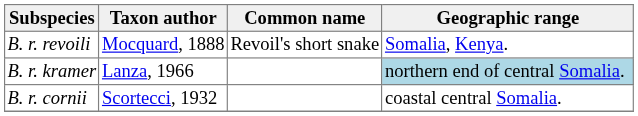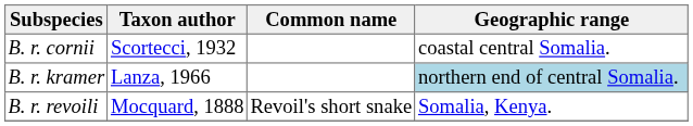rows swapped: B. r. cornii <-> B. r. revoili
